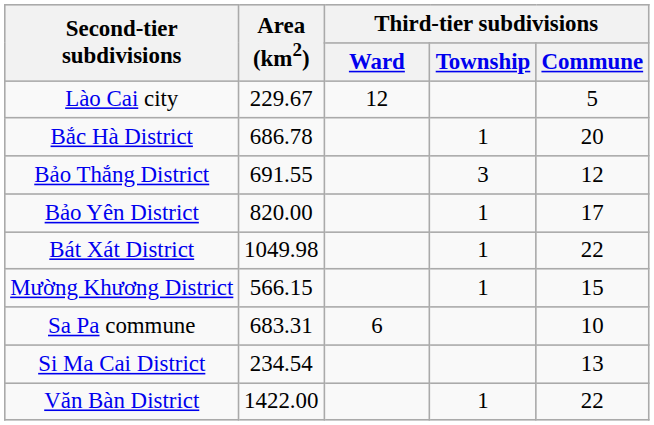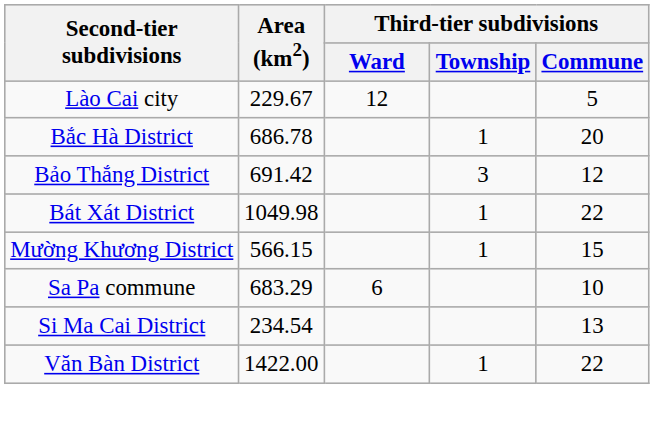Bảo Thắng District | Area (km2): 691.55 -> 691.42
- row: Bảo Yên District | 820.00 | 1 | 17
Sa Pa commune | Area (km2): 683.31 -> 683.29
